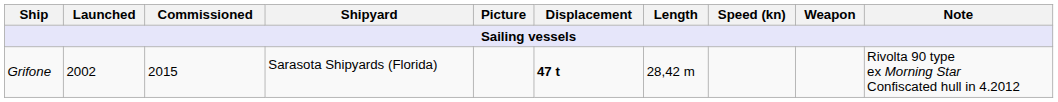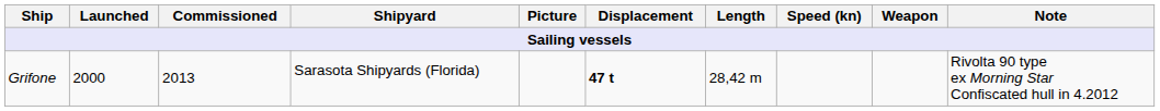Grifone | Launched: 2002 -> 2000
Grifone | Commissioned: 2015 -> 2013
